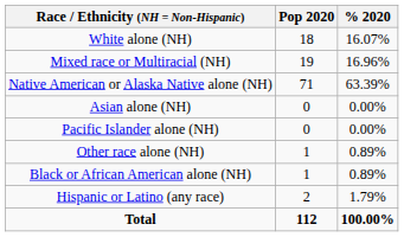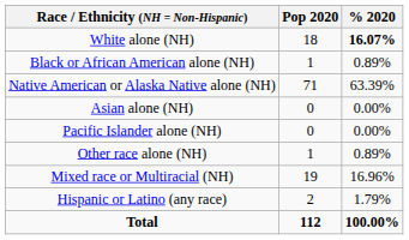White alone (NH) | % 2020: normal -> bold
rows swapped: Black or African American alone (NH) <-> Mixed race or Multiracial (NH)
